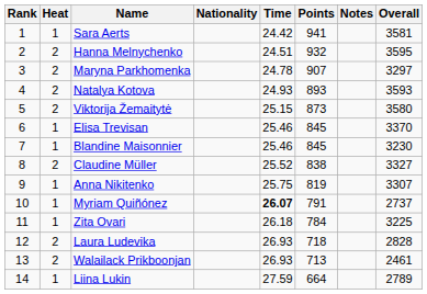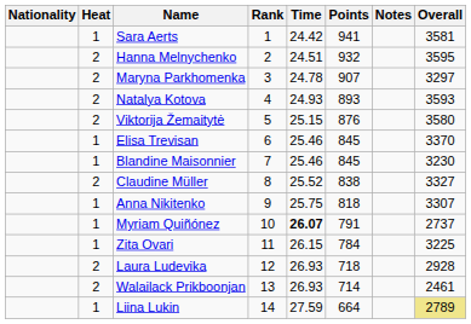columns swapped: Rank <-> Nationality
Viktorija Žemaitytė | Points: 873 -> 876
Anna Nikitenko | Points: 819 -> 818
Zita Ovari | Time: 26.18 -> 26.15
Laura Ludevika | Overall: 2828 -> 2928
Walailack Prikboonjan | Points: 713 -> 714
Liina Lukin | Overall: no background -> khaki background
